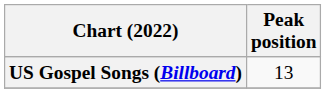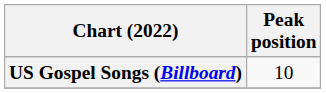US Gospel Songs (Billboard) | Peak position: 13 -> 10
